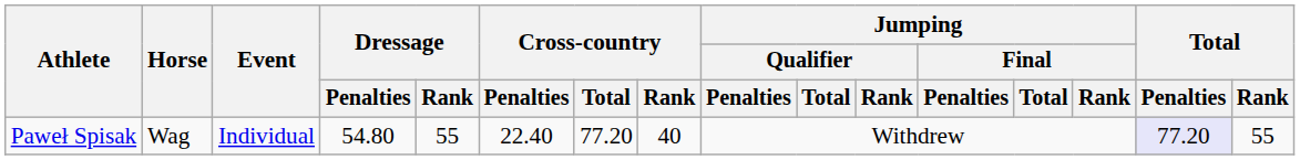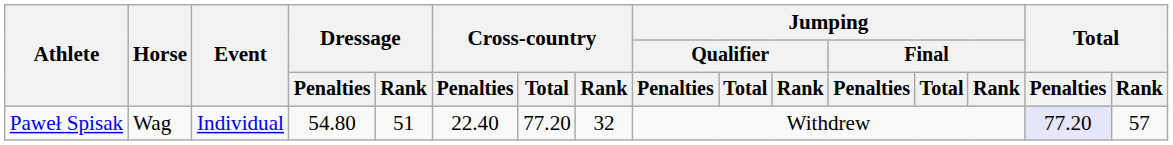Paweł Spisak | Dressage / Rank: 55 -> 51
Paweł Spisak | Cross-country / Rank: 40 -> 32
Paweł Spisak | Total / Rank: 55 -> 57
